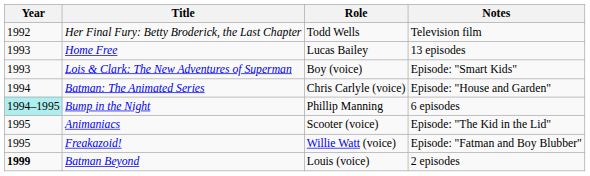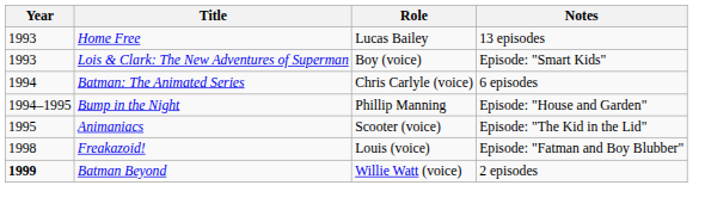- row: 1992 | Her Final Fury: Betty Broderick, the Last Chapter | Todd Wells | Television film
Batman: The Animated Series | Notes: Episode: "House and Garden" -> 6 episodes
Bump in the Night | Year: paleturquoise background -> no background
Bump in the Night | Notes: 6 episodes -> Episode: "House and Garden"
Freakazoid! | Year: 1995 -> 1998
Freakazoid! | Role: Willie Watt (voice) -> Louis (voice)
Batman Beyond | Role: Louis (voice) -> Willie Watt (voice)
